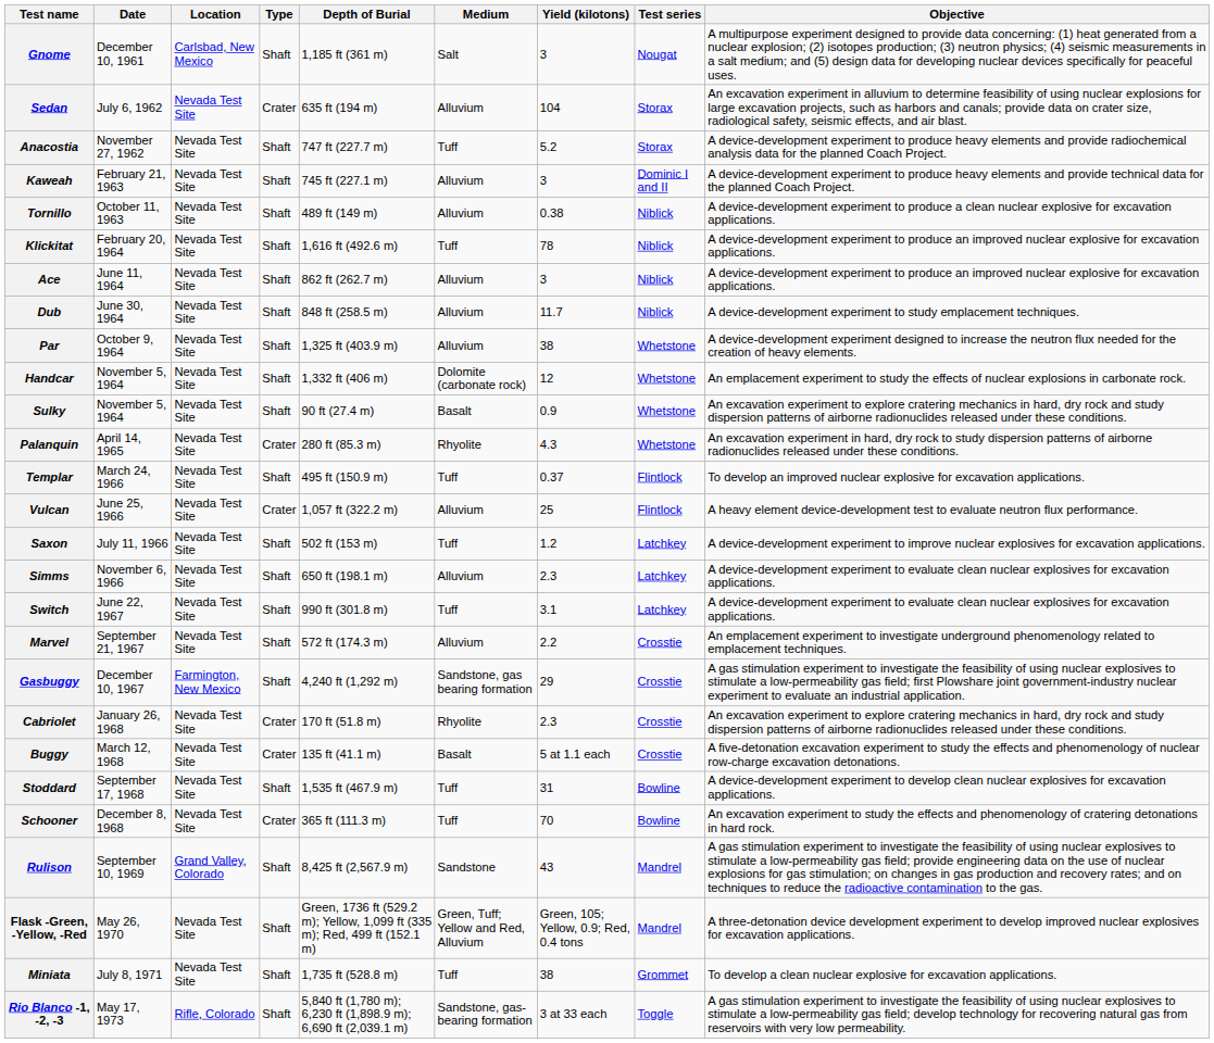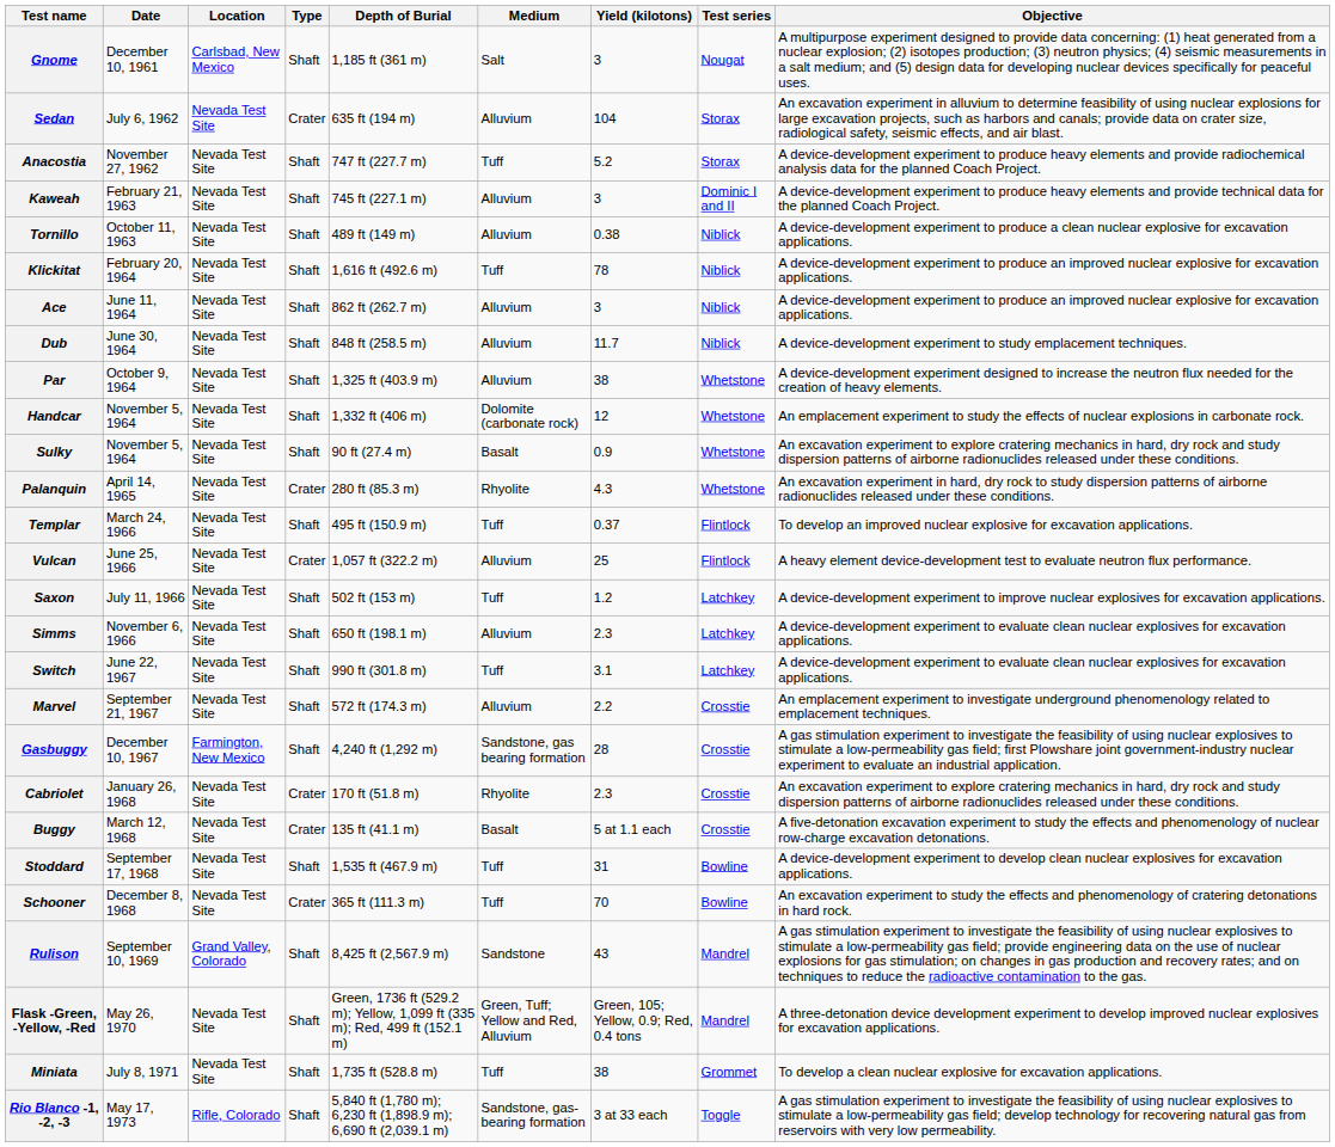Gasbuggy | Yield (kilotons): 29 -> 28
